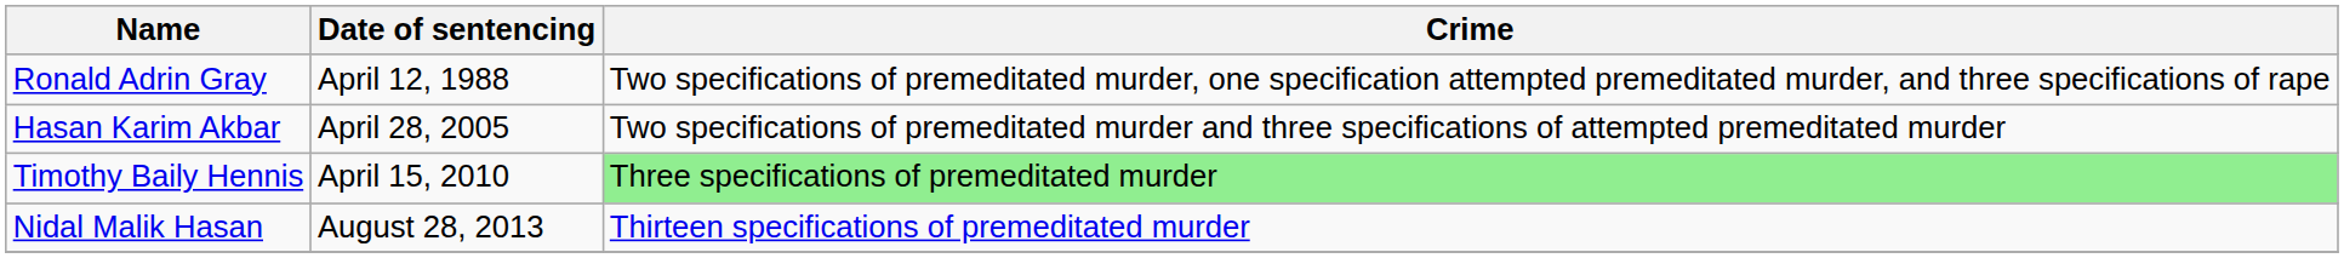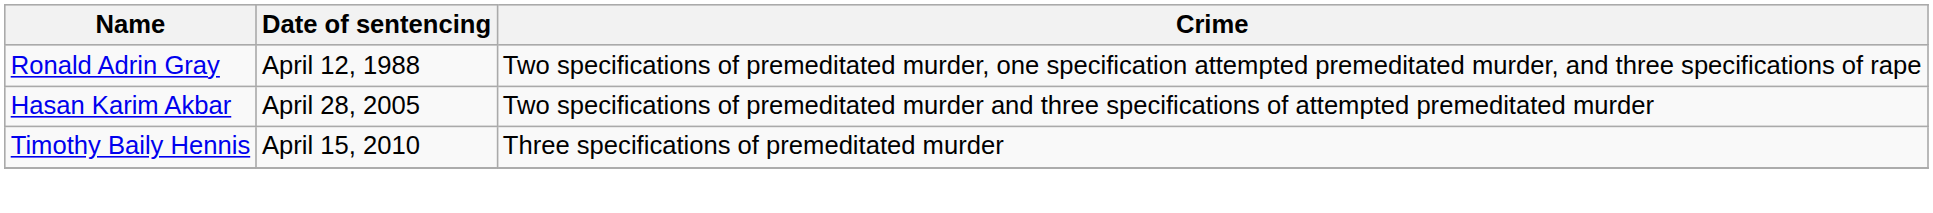Timothy Baily Hennis | Crime: lightgreen background -> no background
- row: Nidal Malik Hasan | August 28, 2013 | Thirteen specifications of premeditated murder
